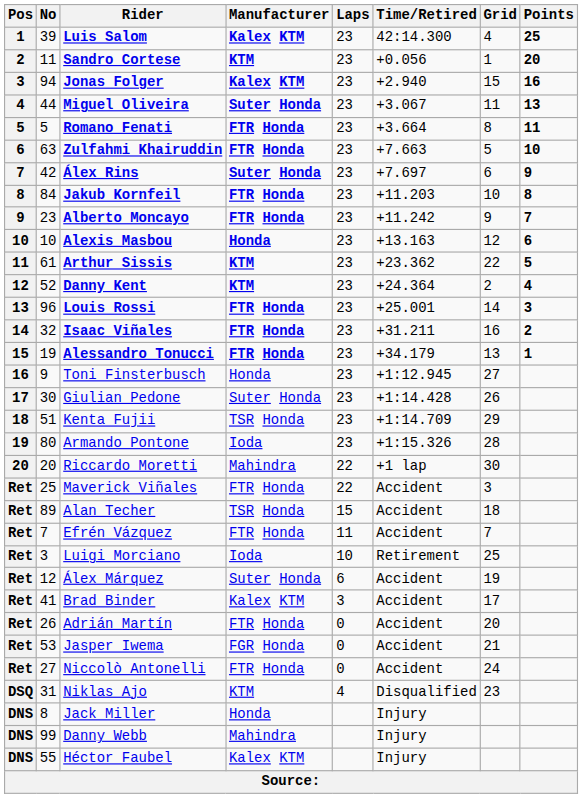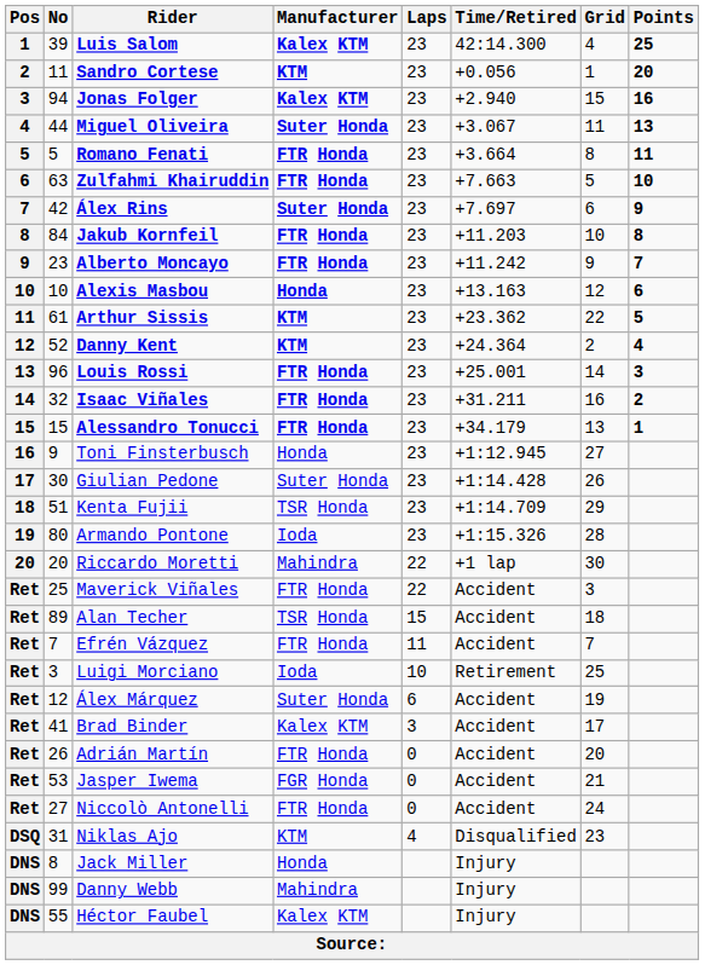Alessandro Tonucci | No: 19 -> 15
